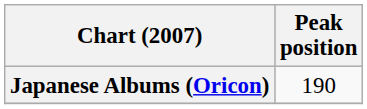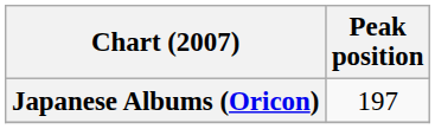Japanese Albums (Oricon) | Peak position: 190 -> 197
